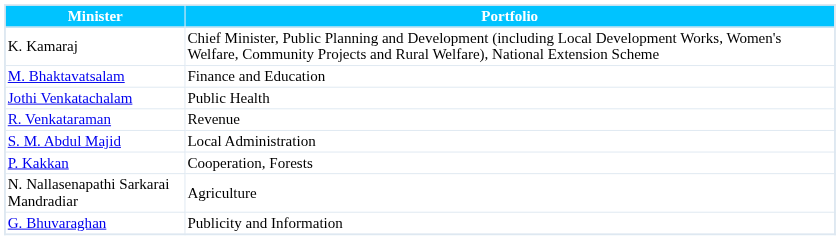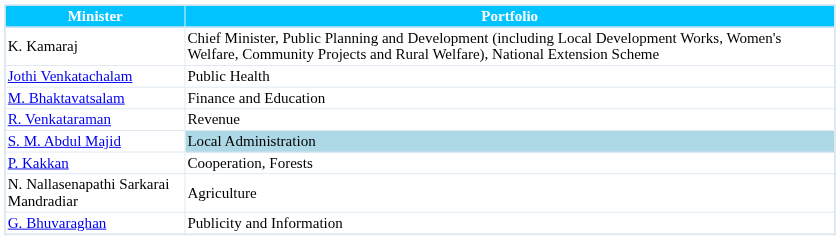rows swapped: M. Bhaktavatsalam <-> Jothi Venkatachalam
S. M. Abdul Majid | Portfolio: no background -> lightblue background
